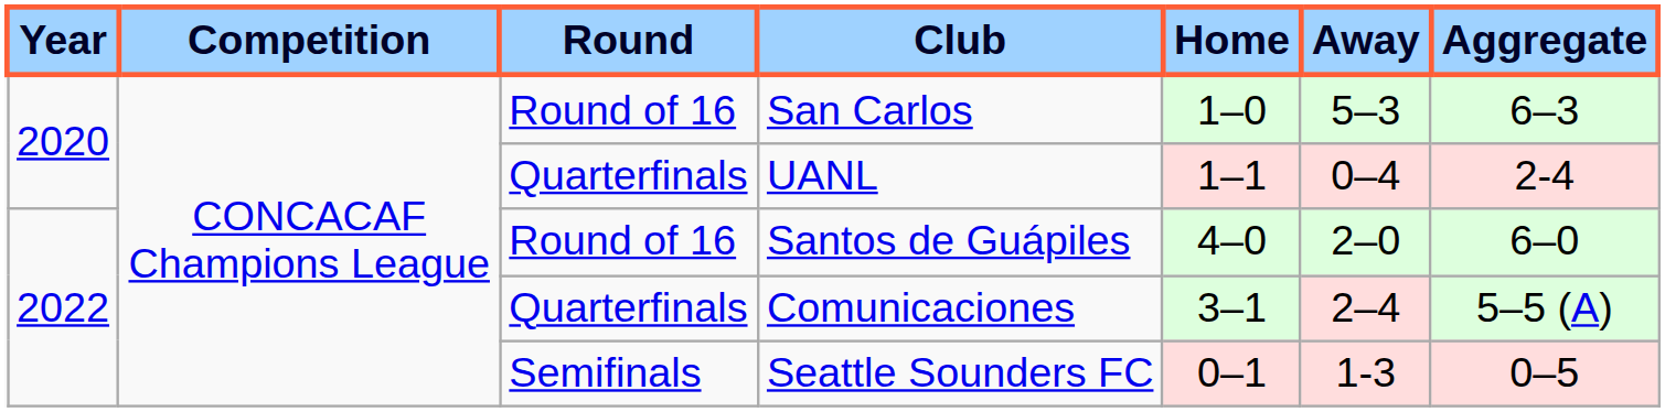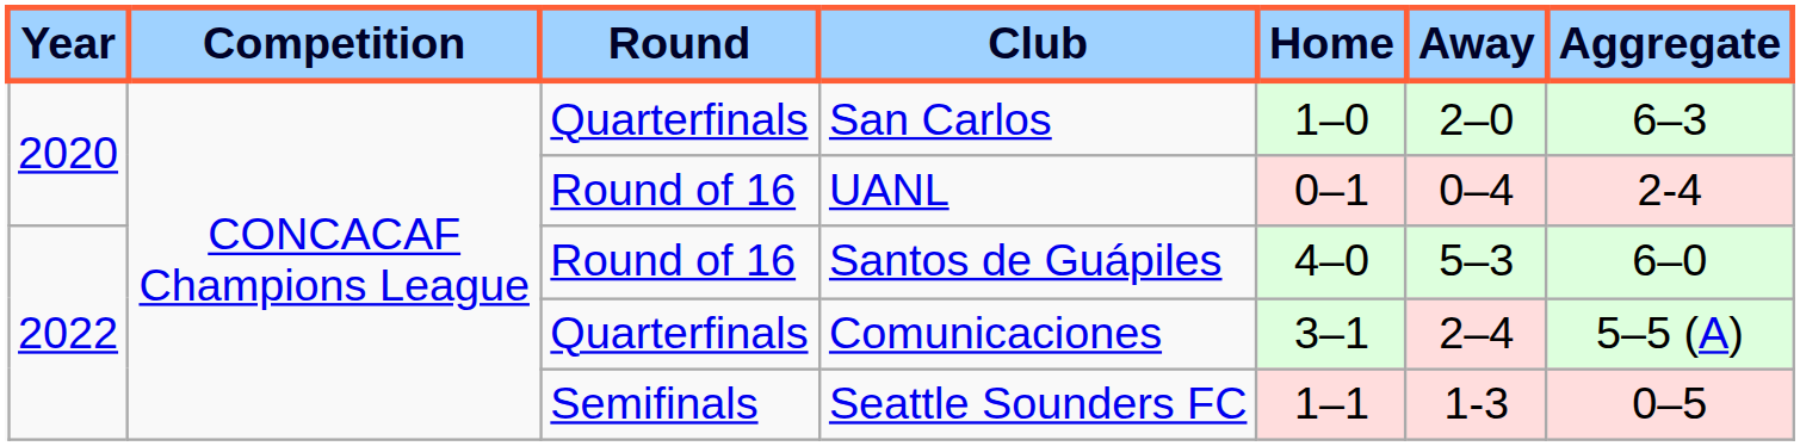San Carlos | Round: Round of 16 -> Quarterfinals
San Carlos | Away: 5–3 -> 2–0
UANL | Round: Quarterfinals -> Round of 16
UANL | Home: 1–1 -> 0–1
Santos de Guápiles | Away: 2–0 -> 5–3
Seattle Sounders FC | Home: 0–1 -> 1–1
